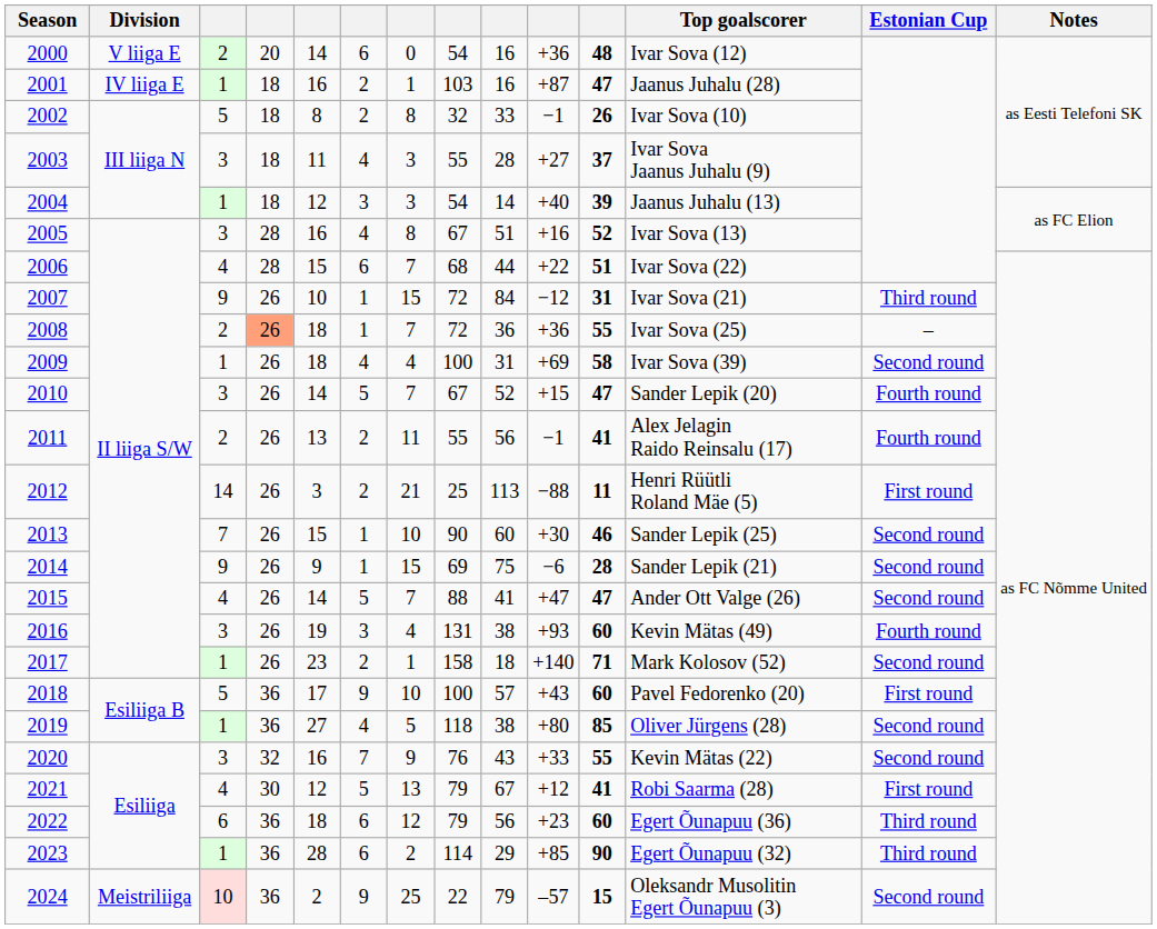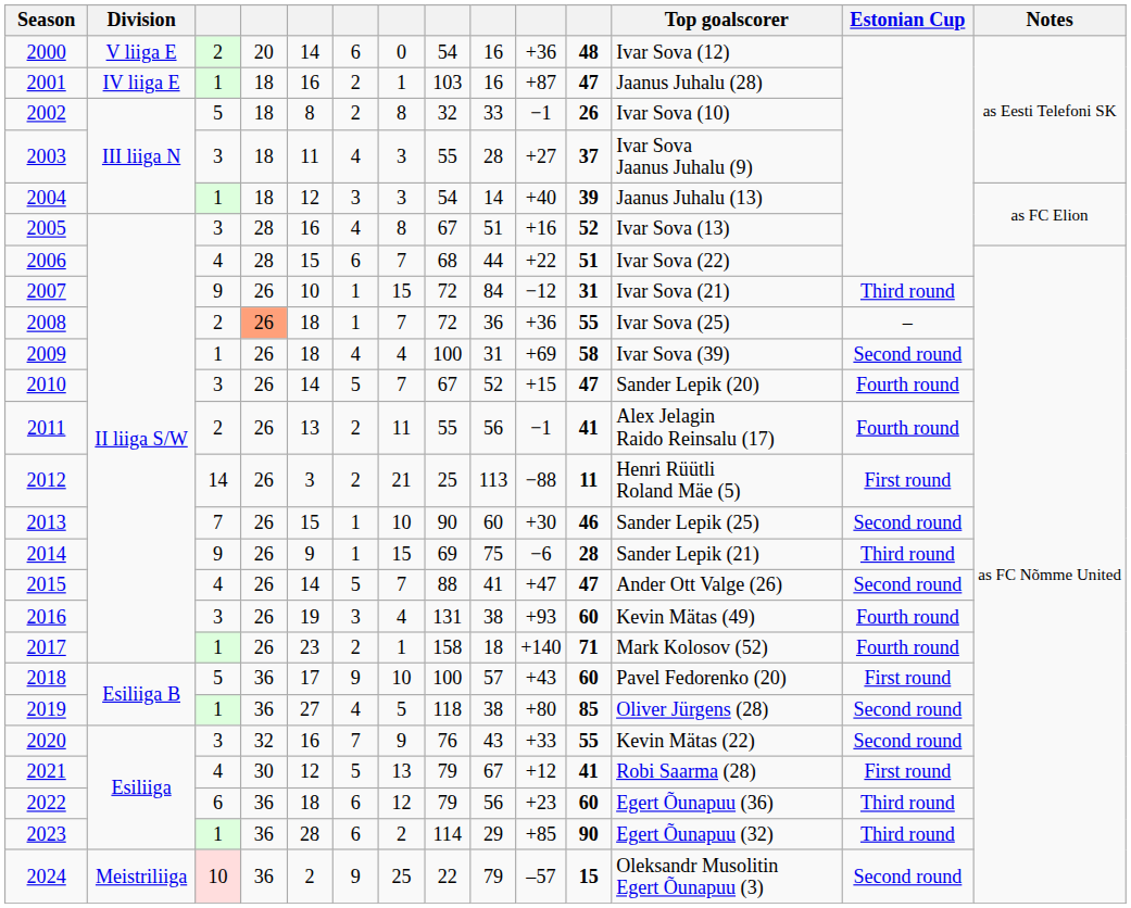2014 | Estonian Cup: Second round -> Third round
2017 | Estonian Cup: Second round -> Fourth round
